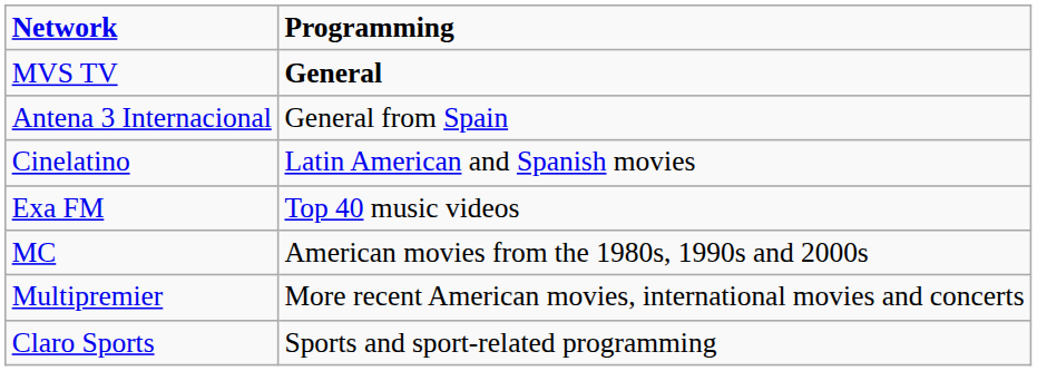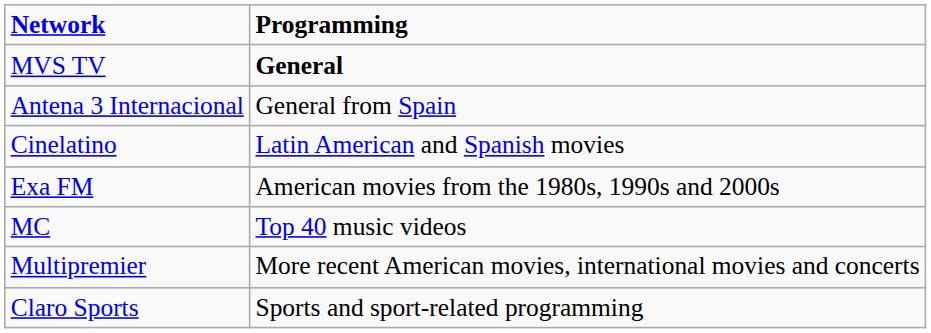Exa FM | Programming: Top 40 music videos -> American movies from the 1980s, 1990s and 2000s
MC | Programming: American movies from the 1980s, 1990s and 2000s -> Top 40 music videos
